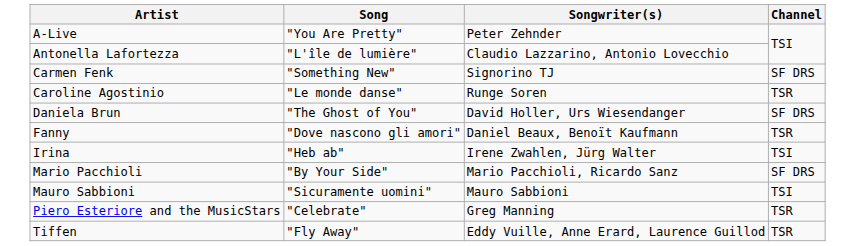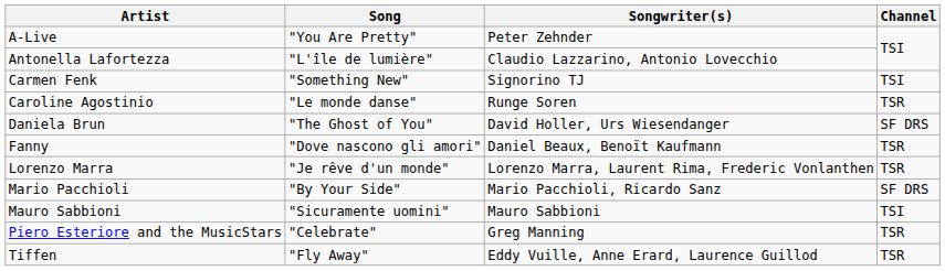Carmen Fenk | Channel: SF DRS -> TSI
- row: Irina | "Heb ab" | Irene Zwahlen, Jürg Walter | TSI
+ row: Lorenzo Marra | "Je rêve d'un monde" | Lorenzo Marra, Laurent Rima, Frederic Vonlanthen | TSR
